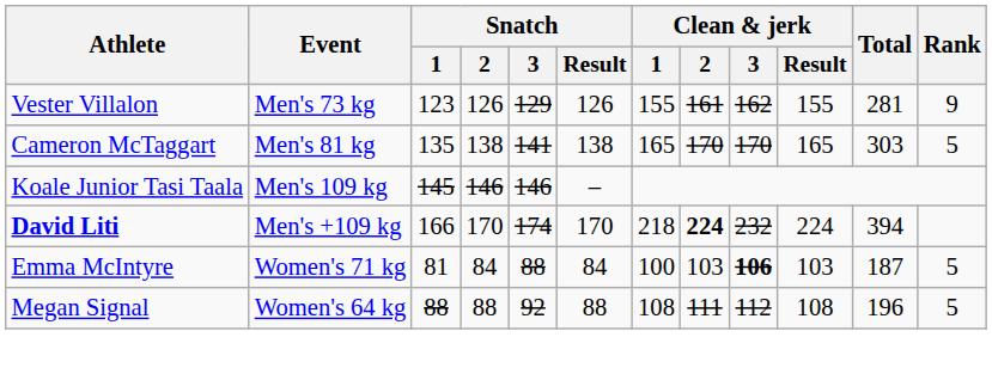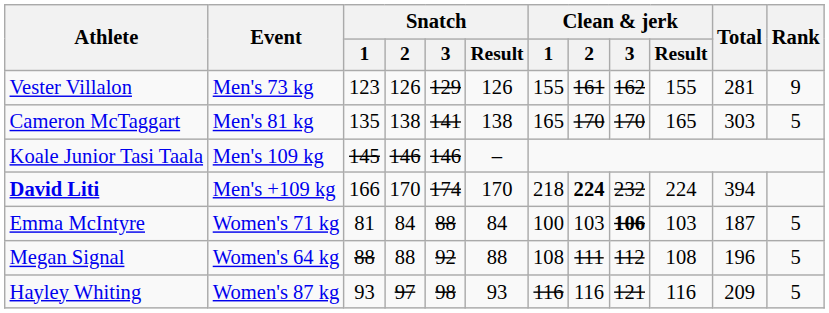+ row: Hayley Whiting | Women's 87 kg | 93 | 97 | 98 | 93 | 116 | 116 | 121 | 116 | 209 | 5
